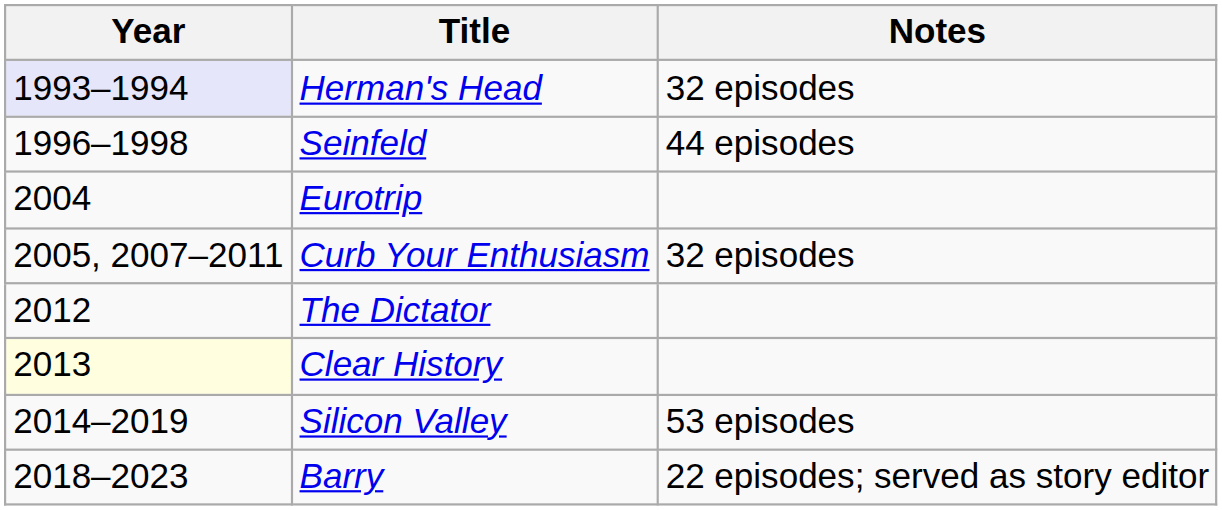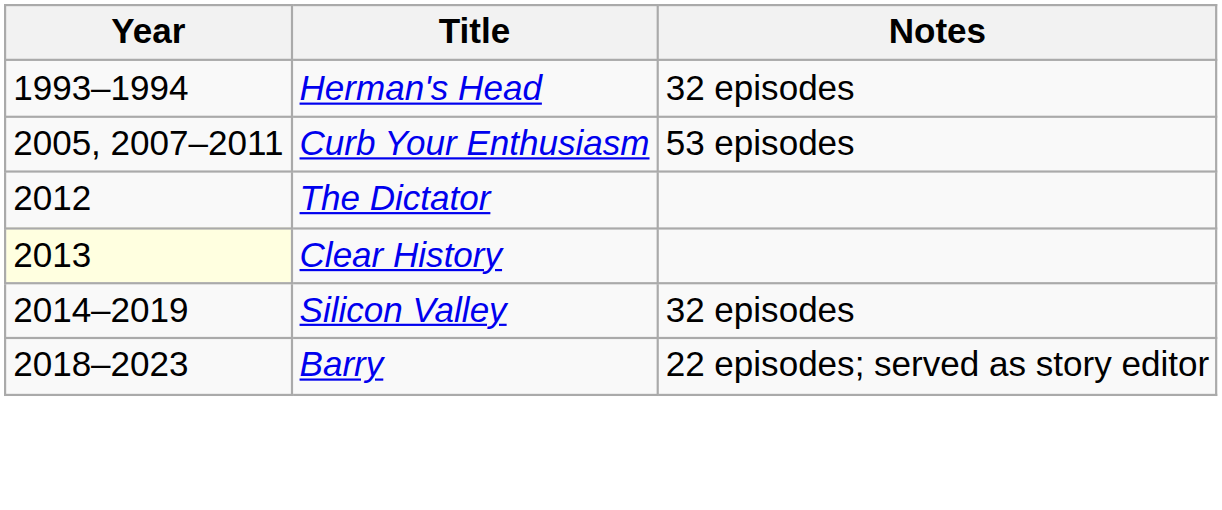Herman's Head | Year: lavender background -> no background
- row: 1996–1998 | Seinfeld | 44 episodes
- row: 2004 | Eurotrip
Curb Your Enthusiasm | Notes: 32 episodes -> 53 episodes
Silicon Valley | Notes: 53 episodes -> 32 episodes
